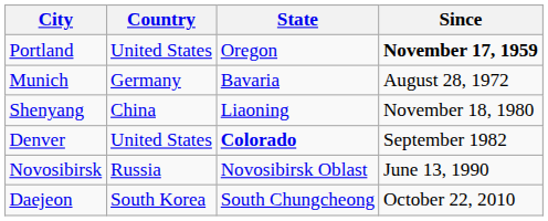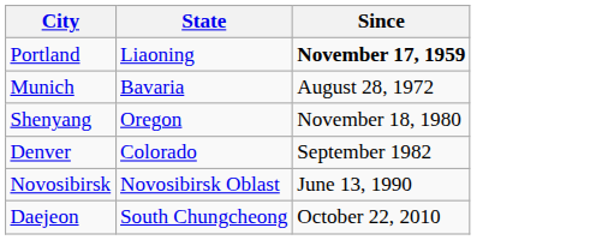- column: Country | United States | Germany | China | United States | Russia | South Korea
Portland | State: Oregon -> Liaoning
Shenyang | State: Liaoning -> Oregon
Denver | State: bold -> normal
